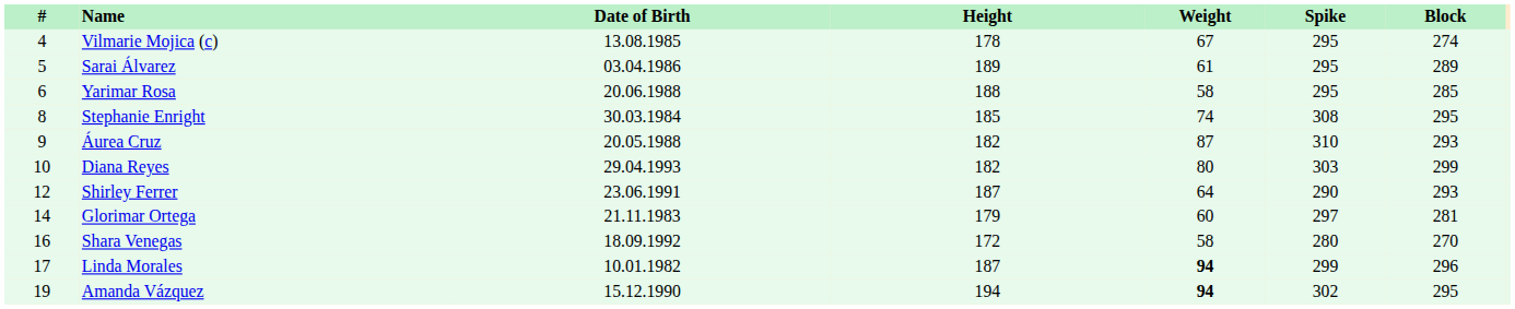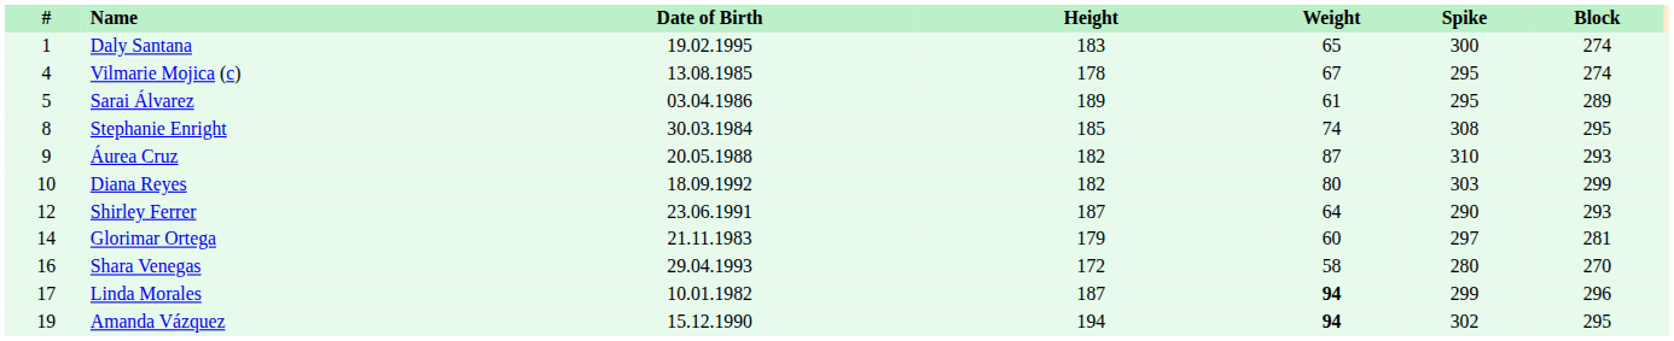+ row: 1 | Daly Santana | 19.02.1995 | 183 | 65 | 300 | 274
- row: 6 | Yarimar Rosa | 20.06.1988 | 188 | 58 | 295 | 285
Diana Reyes | Date of Birth: 29.04.1993 -> 18.09.1992
Shara Venegas | Date of Birth: 18.09.1992 -> 29.04.1993
